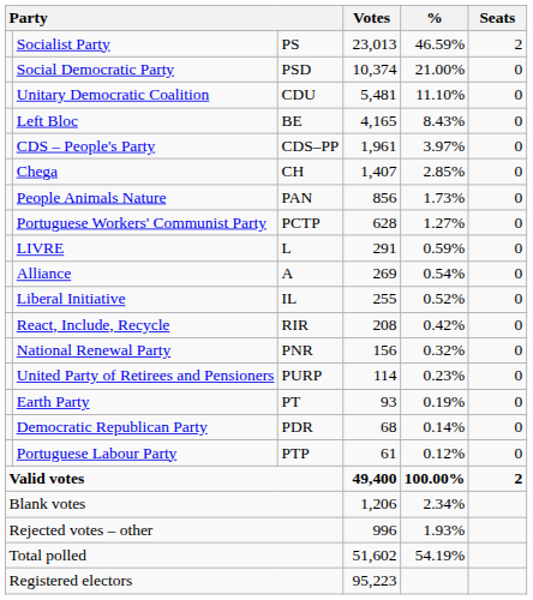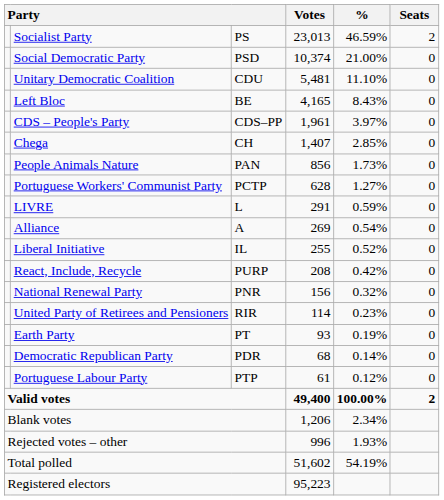React, Include, Recycle | column 3: RIR -> PURP
United Party of Retirees and Pensioners | column 3: PURP -> RIR
